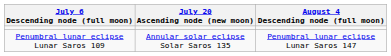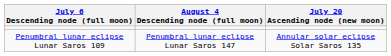columns swapped: July 20 Ascending node (new moon) <-> August 4 Descending node (full moon)
